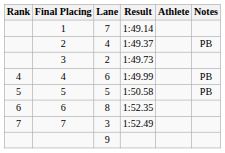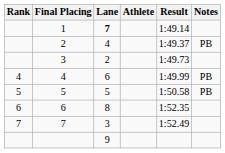columns swapped: Athlete <-> Result
1 | Lane: normal -> bold
